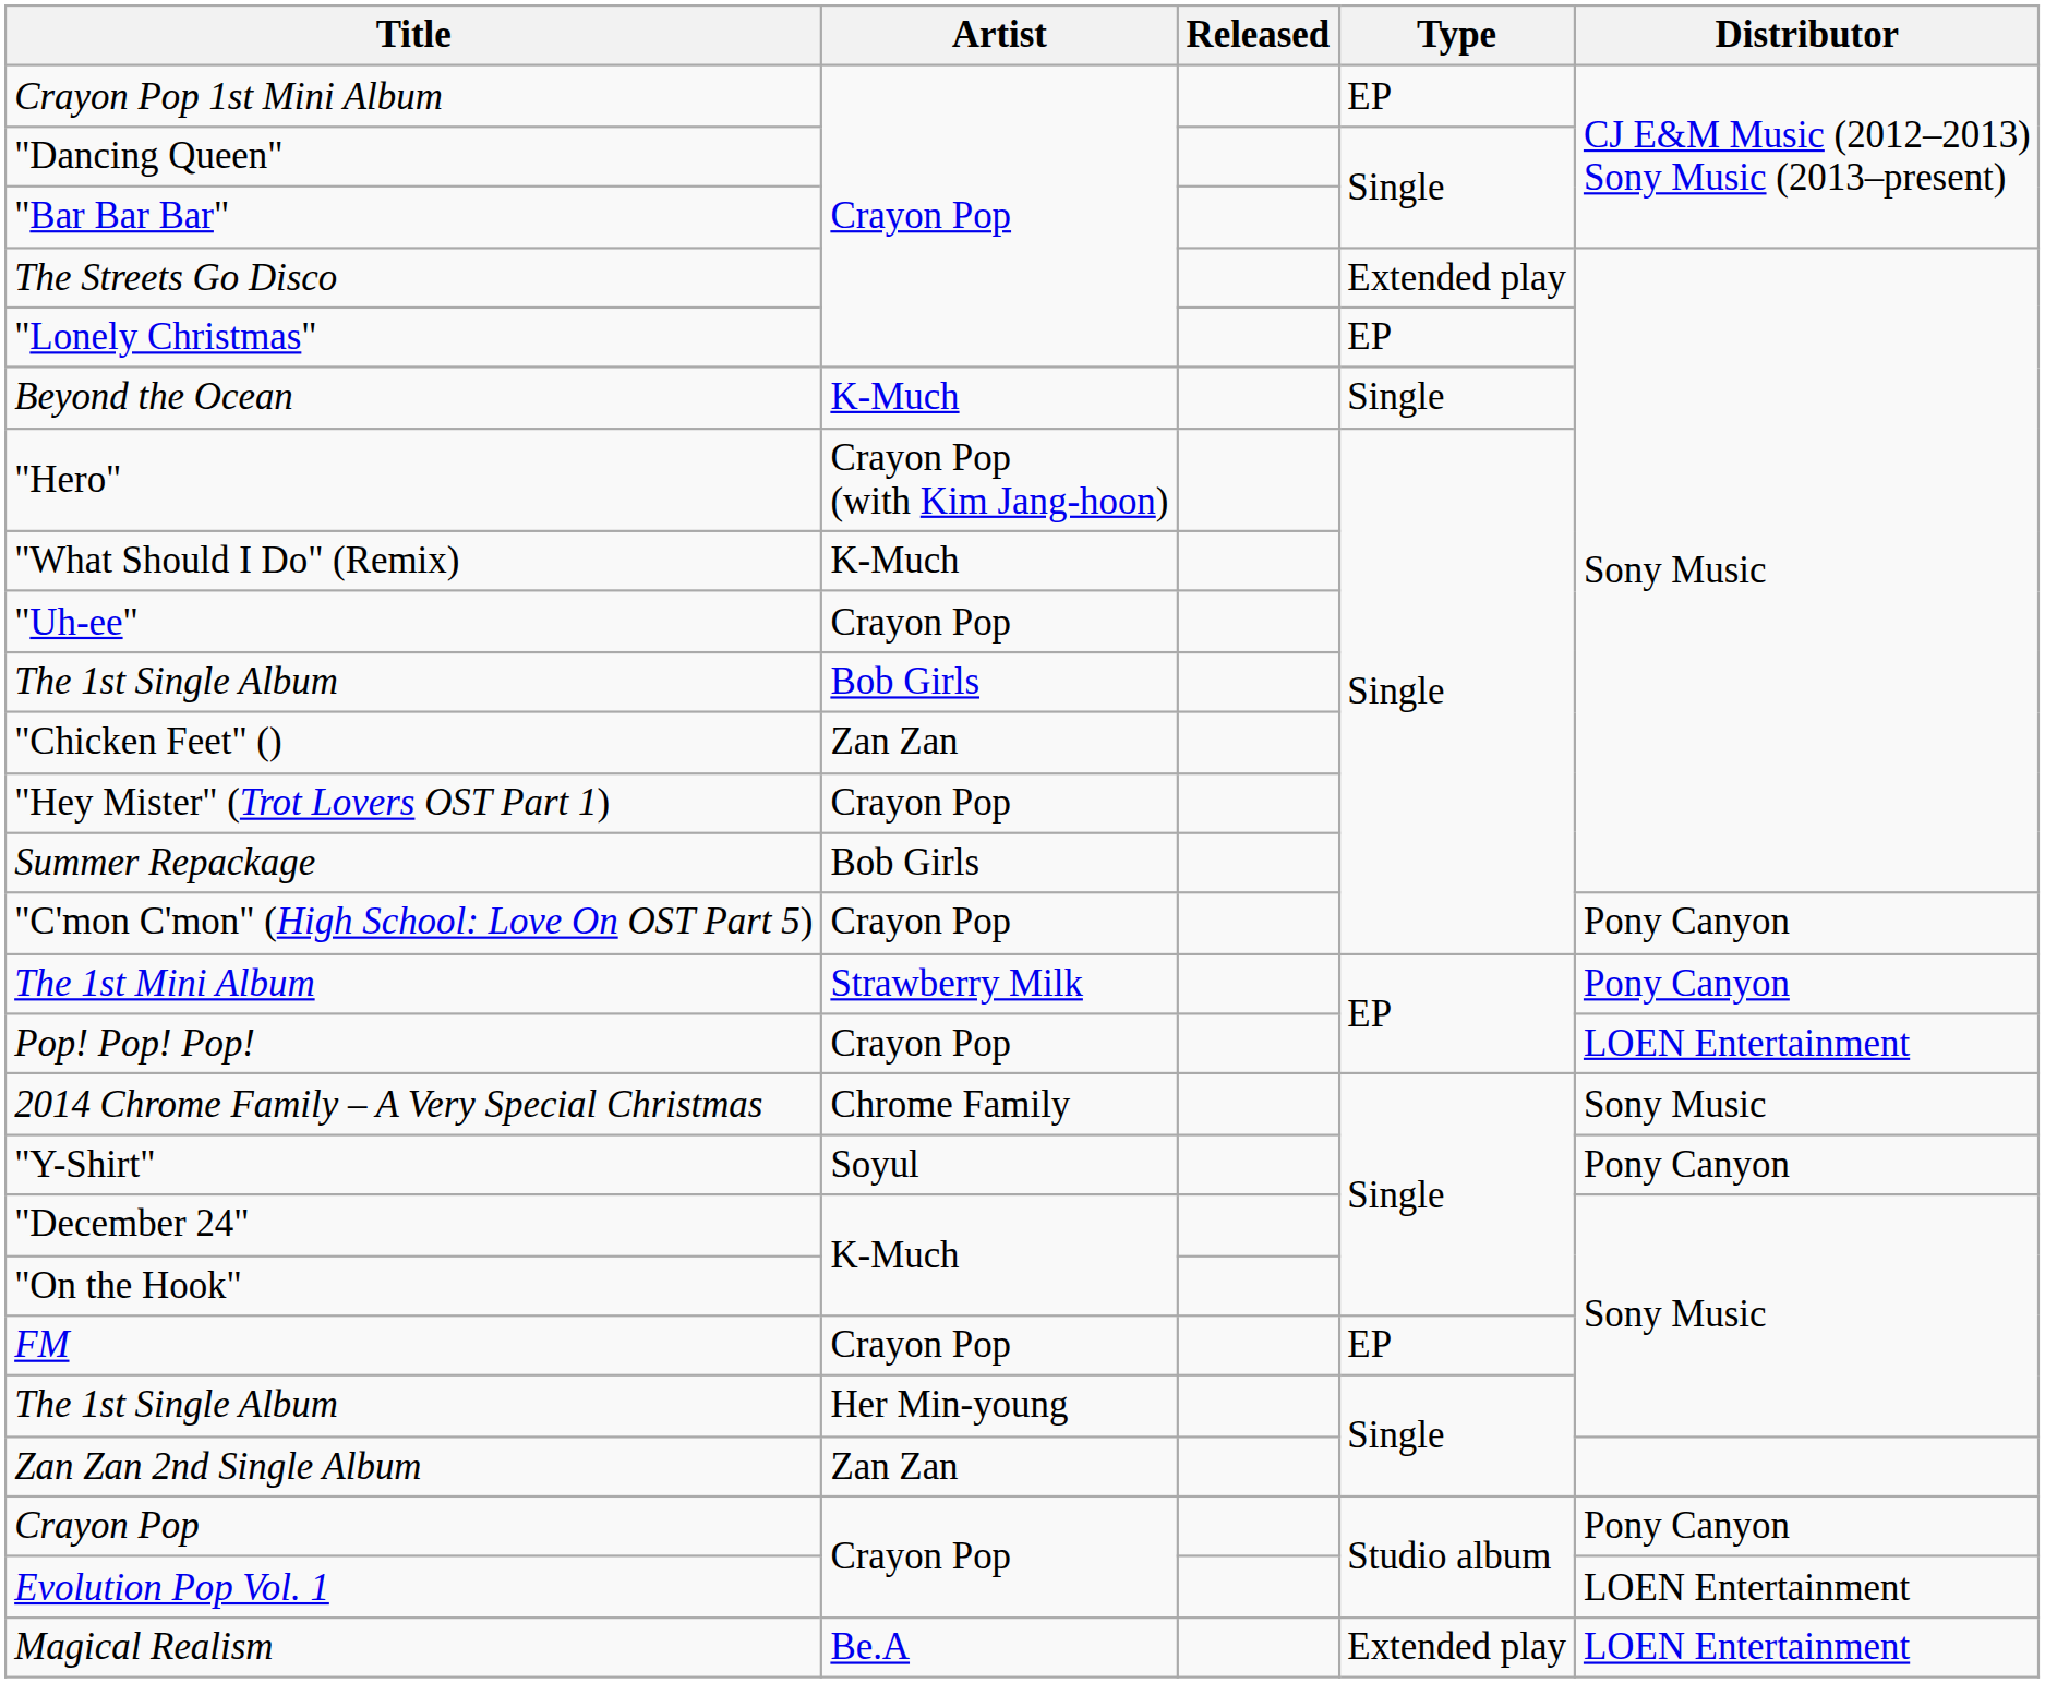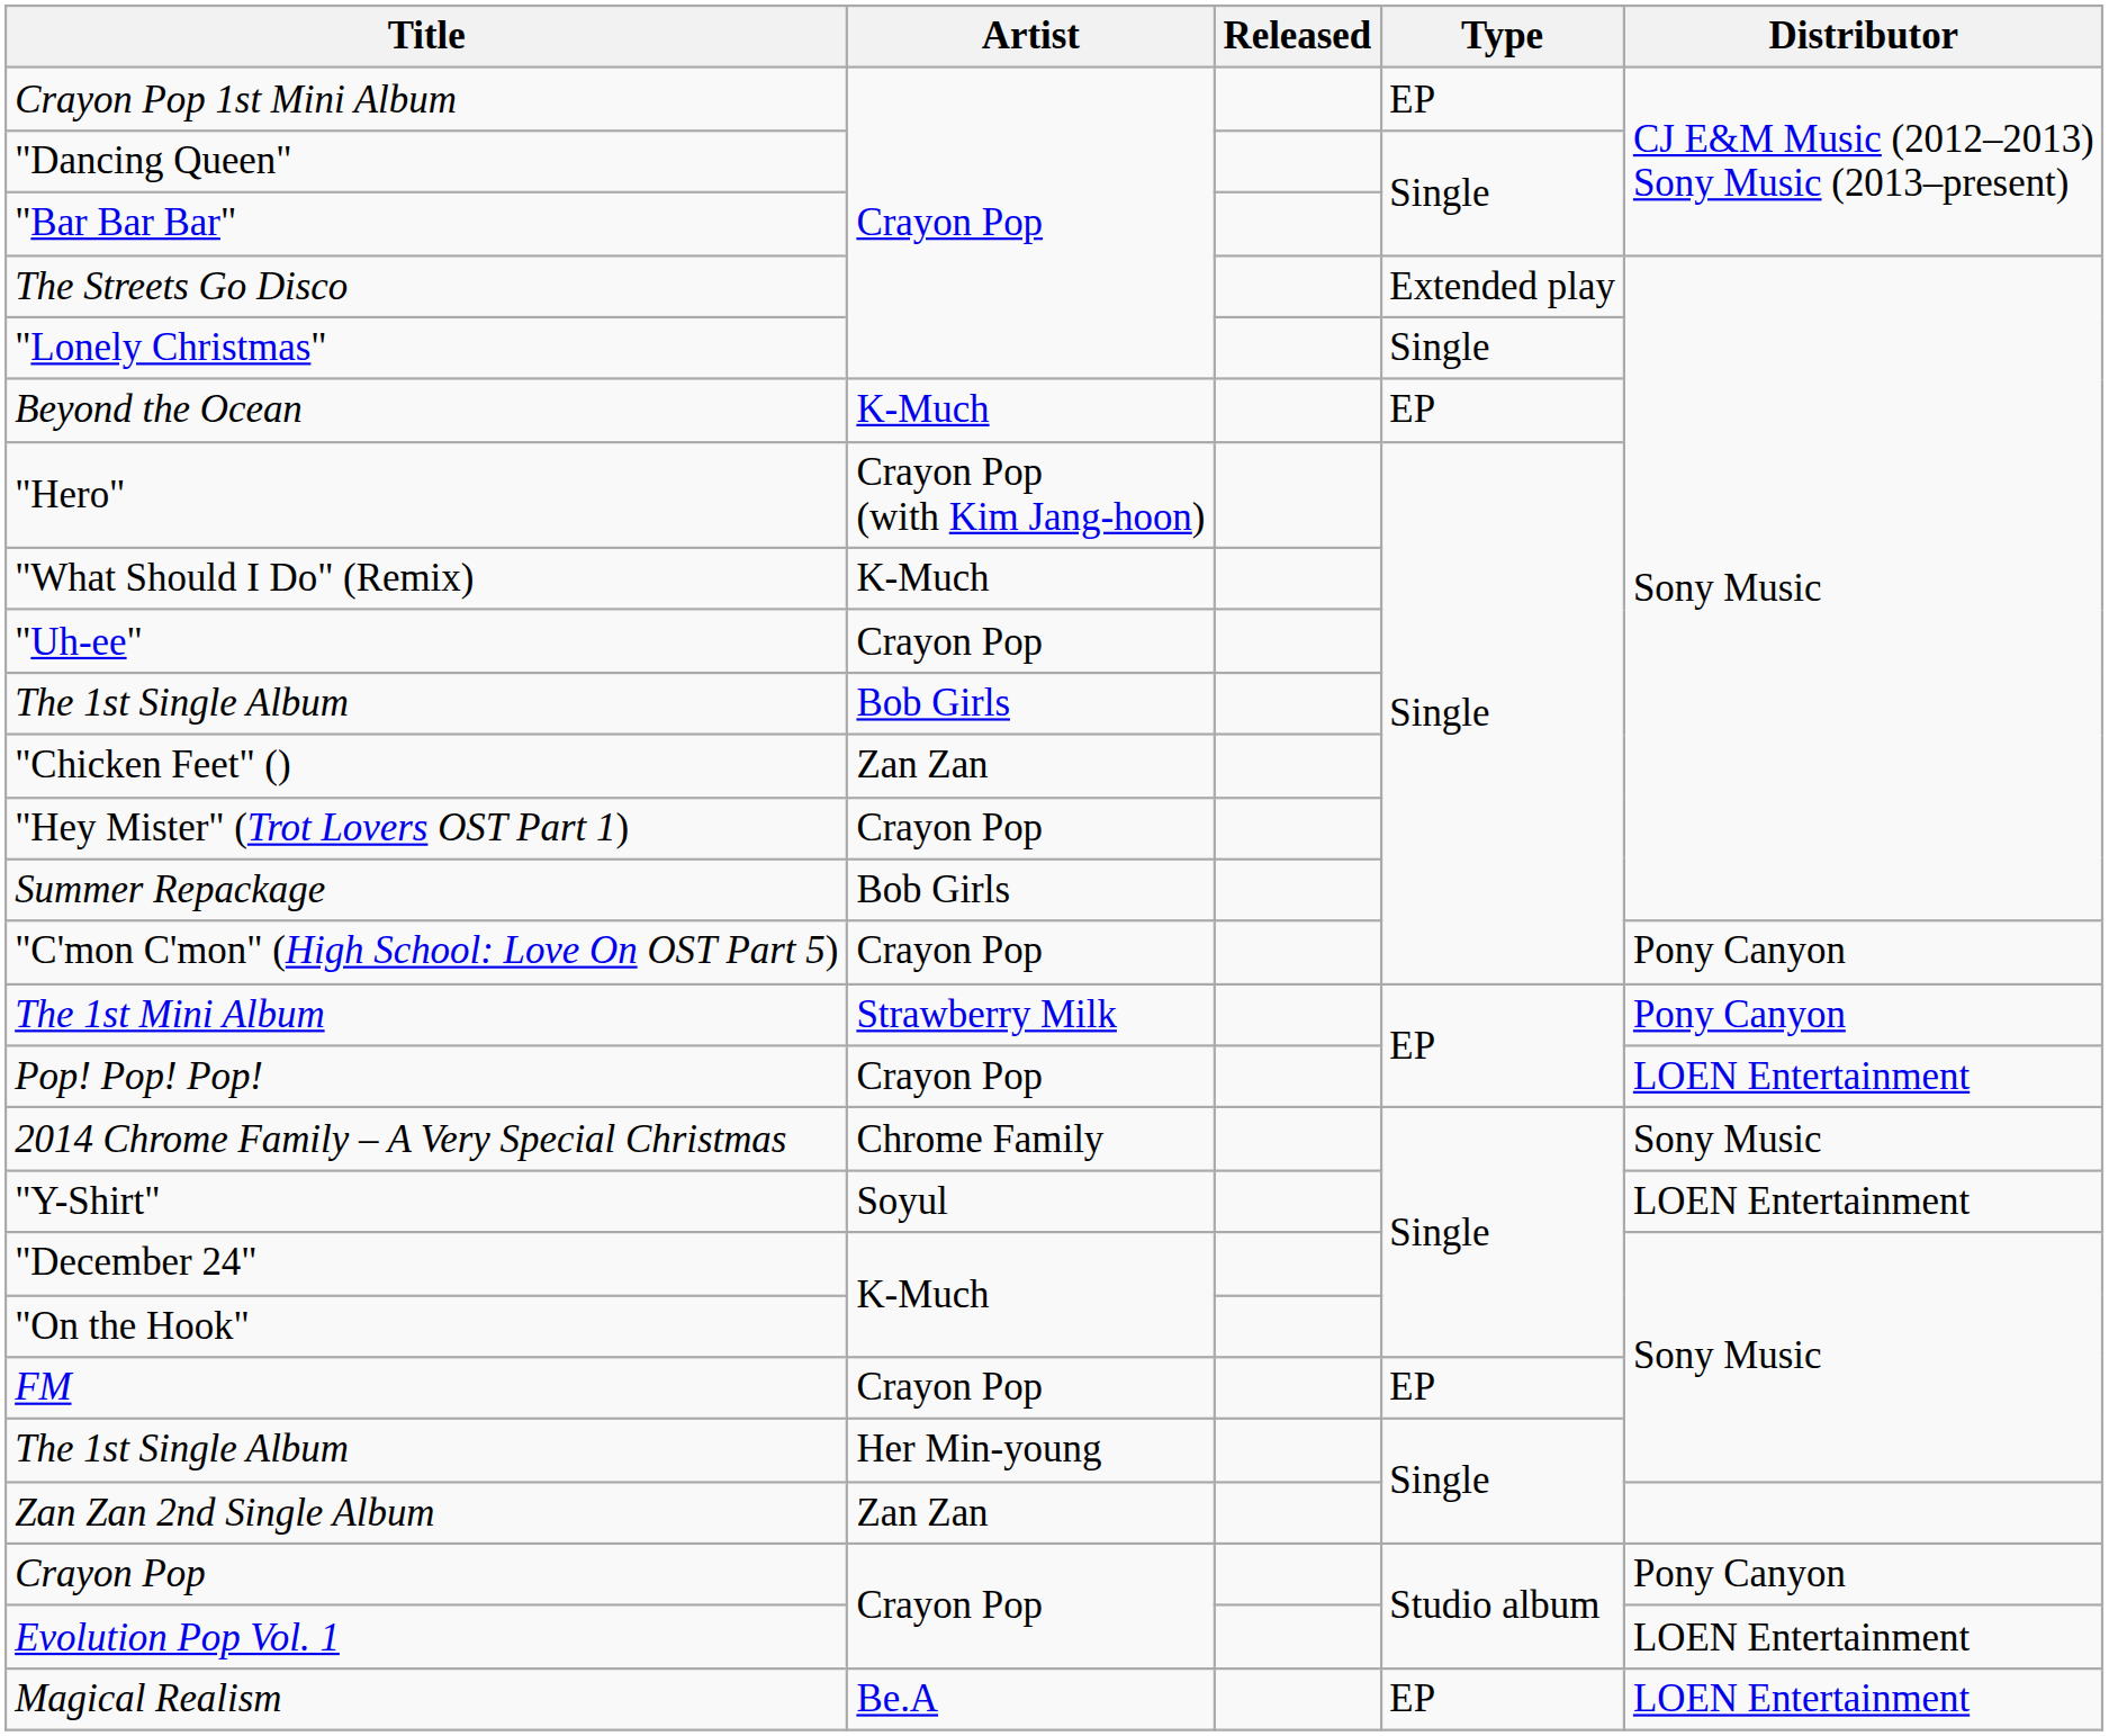"Lonely Christmas" | Type: EP -> Single
Beyond the Ocean | Type: Single -> EP
"Y-Shirt" | Distributor: Pony Canyon -> LOEN Entertainment
Magical Realism | Type: Extended play -> EP
